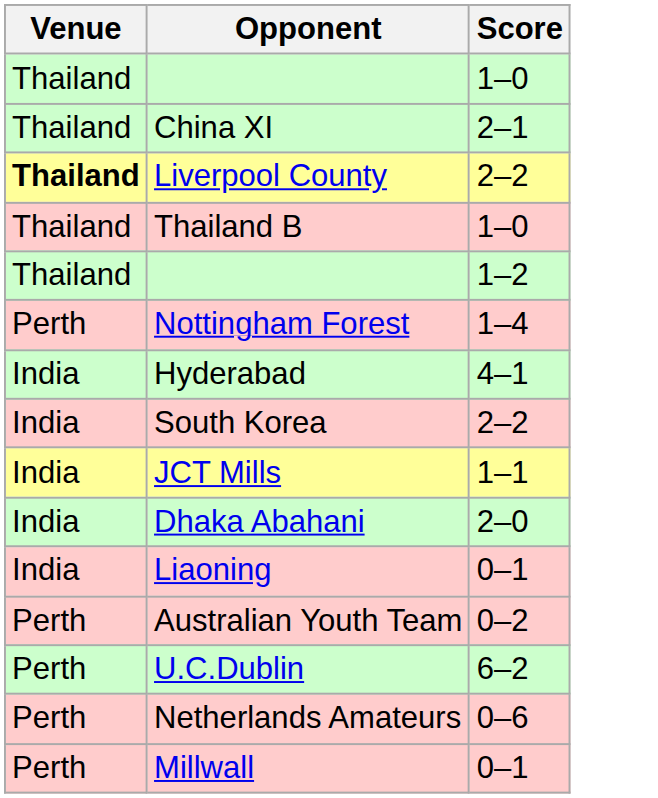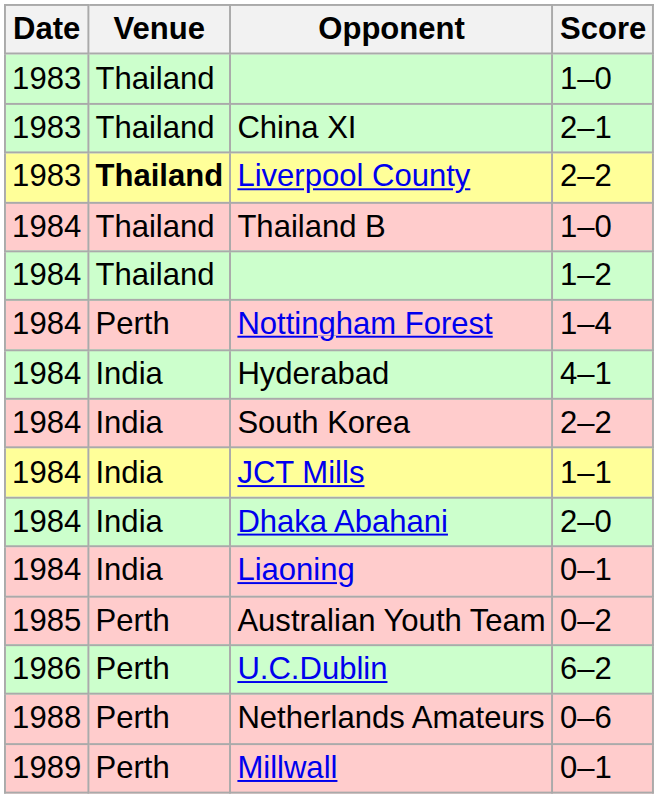+ column: Date | 1983 | 1983 | 1983 | 1984 | 1984 | 1984 | 1984 | 1984 | 1984 | 1984 | 1984 | 1985 | 1986 | 1988 | 1989
